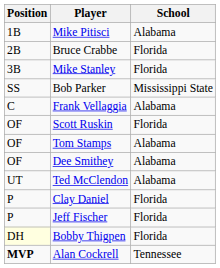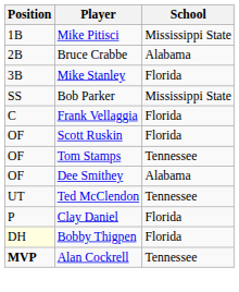Mike Pitisci | School: Alabama -> Mississippi State
Bruce Crabbe | School: Florida -> Alabama
Frank Vellaggia | School: Alabama -> Florida
Tom Stamps | School: Alabama -> Tennessee
Ted McClendon | School: Alabama -> Tennessee
- row: P | Jeff Fischer | Florida
